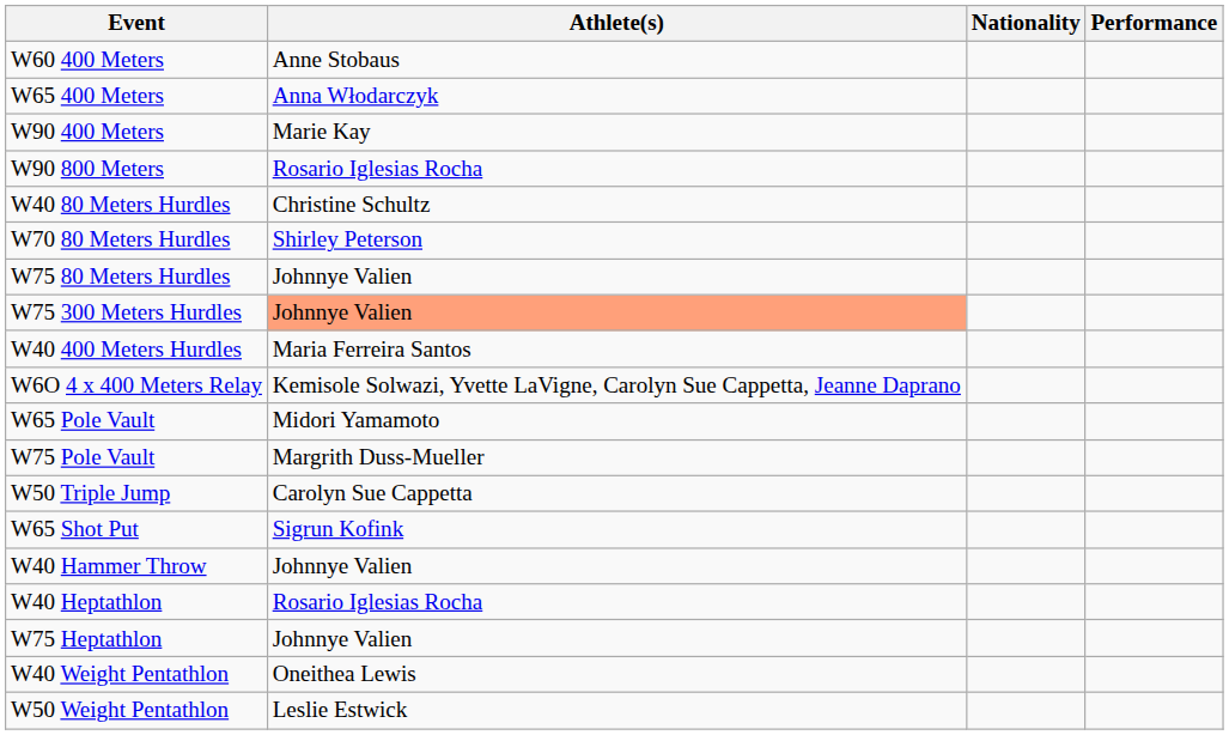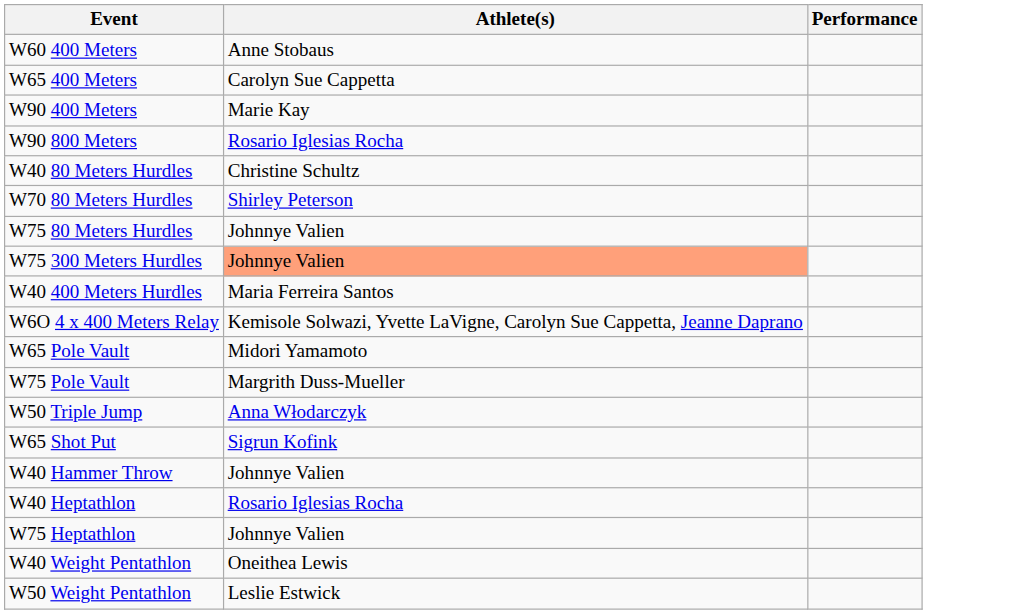- column: Nationality
W65 400 Meters | Athlete(s): Anna Włodarczyk -> Carolyn Sue Cappetta
W50 Triple Jump | Athlete(s): Carolyn Sue Cappetta -> Anna Włodarczyk
